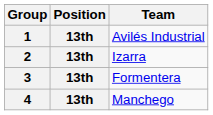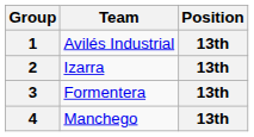columns swapped: Position <-> Team
